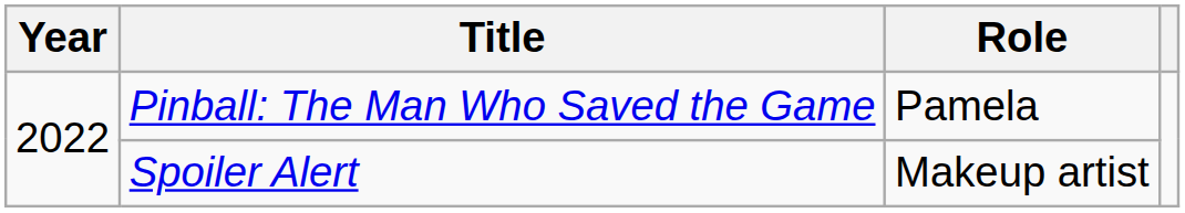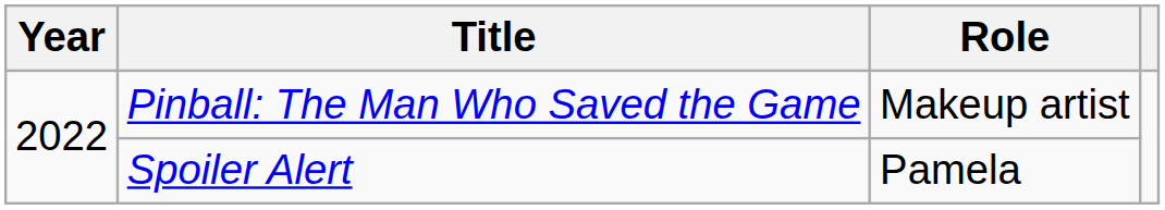Pinball: The Man Who Saved the Game | Role: Pamela -> Makeup artist
Spoiler Alert | Role: Makeup artist -> Pamela
